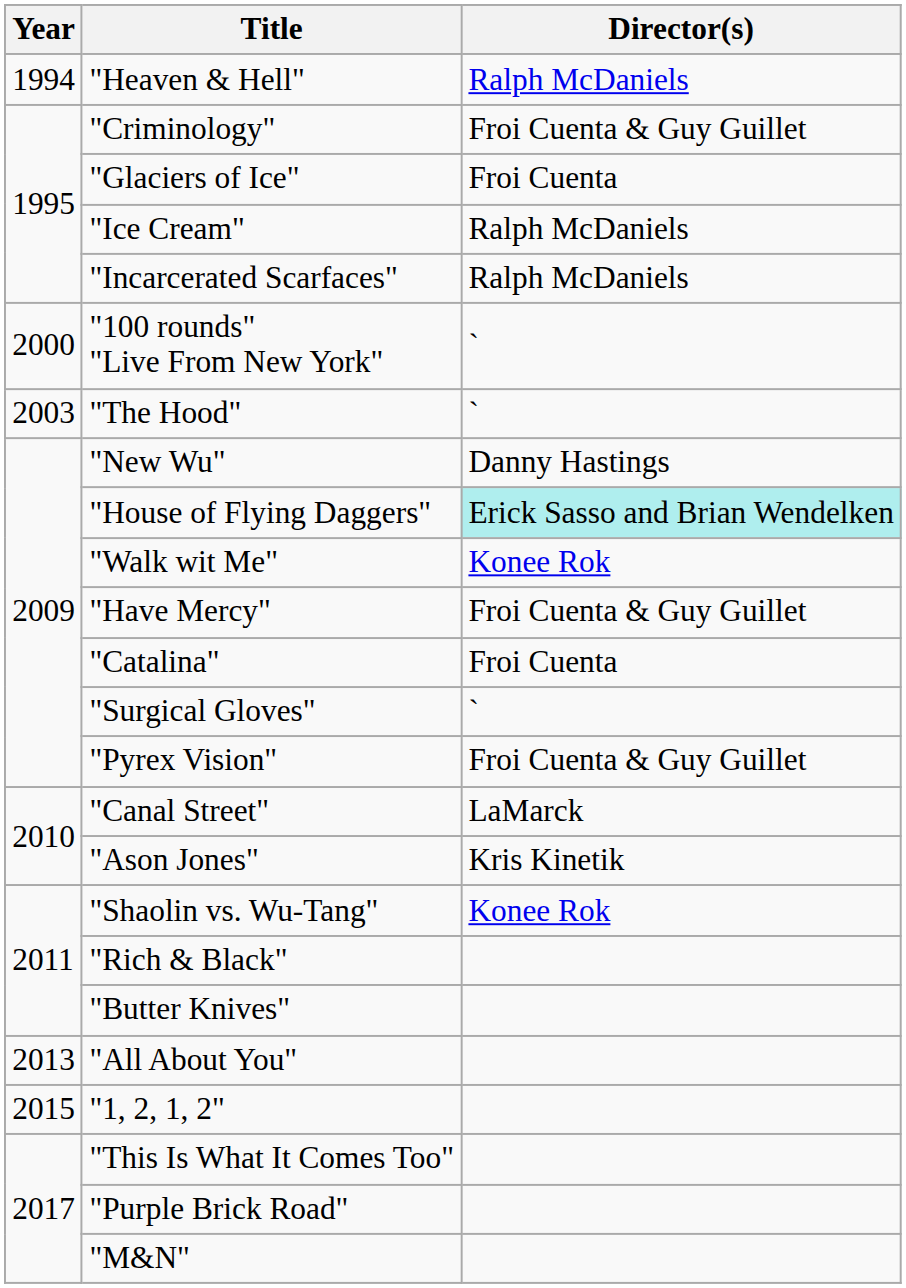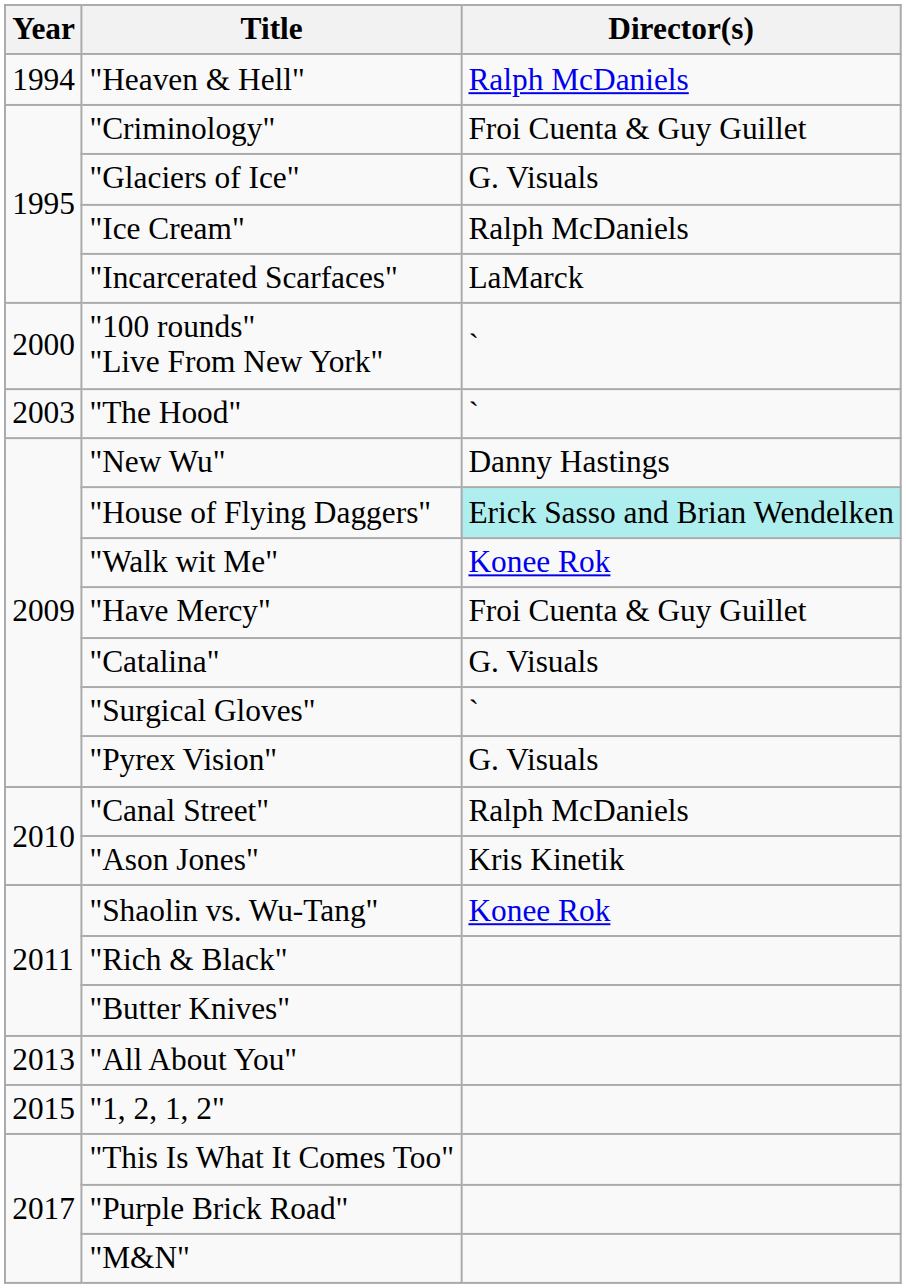"Glaciers of Ice" | Director(s): Froi Cuenta -> G. Visuals
"Incarcerated Scarfaces" | Director(s): Ralph McDaniels -> LaMarck
"Catalina" | Director(s): Froi Cuenta -> G. Visuals
"Pyrex Vision" | Director(s): Froi Cuenta & Guy Guillet -> G. Visuals
"Canal Street" | Director(s): LaMarck -> Ralph McDaniels
